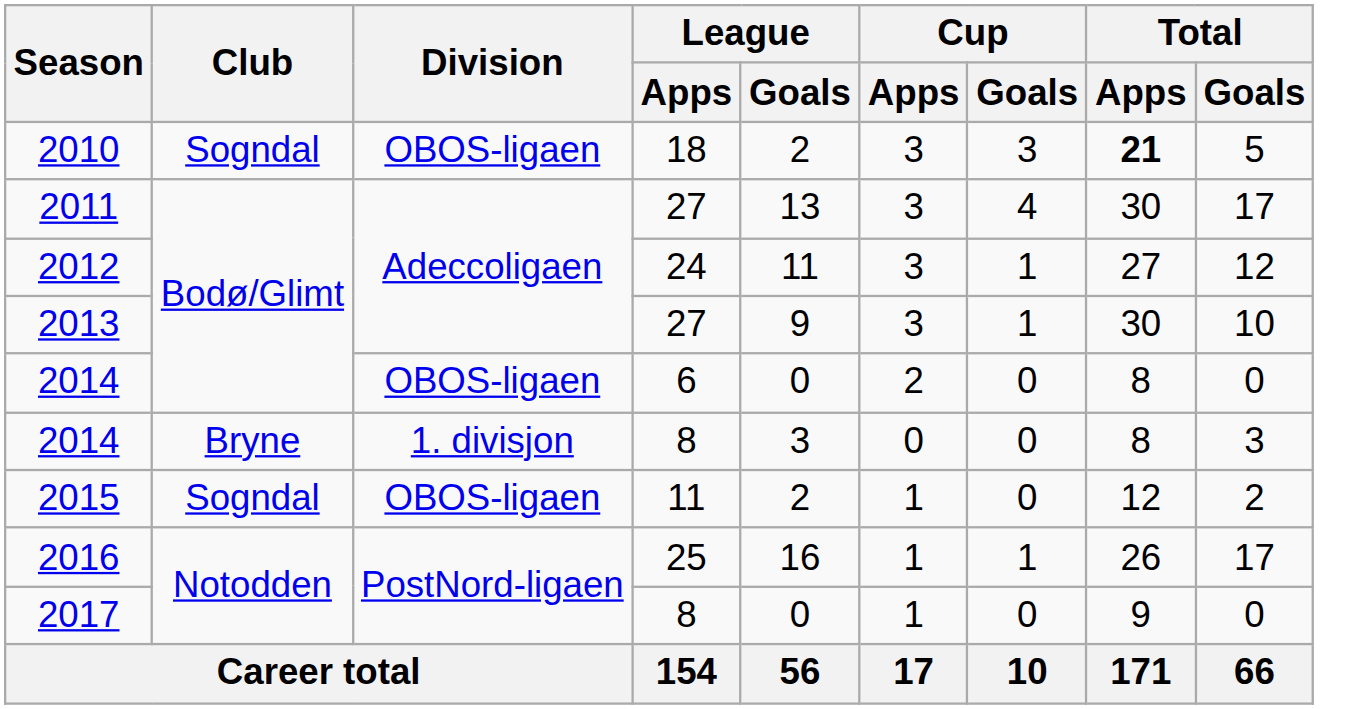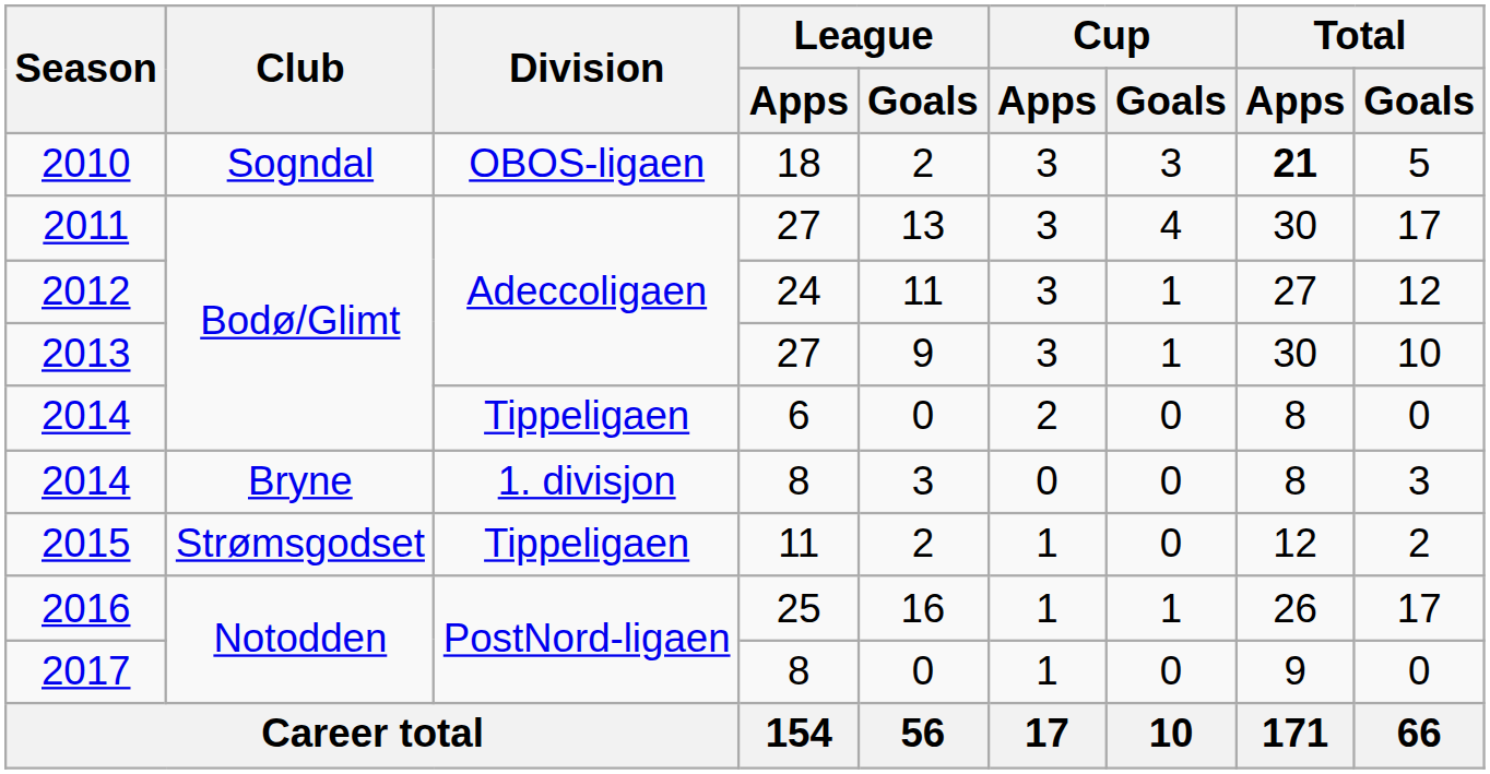2014 / 6 | Division: OBOS-ligaen -> Tippeligaen
2015 | Club: Sogndal -> Strømsgodset
2015 | Division: OBOS-ligaen -> Tippeligaen
